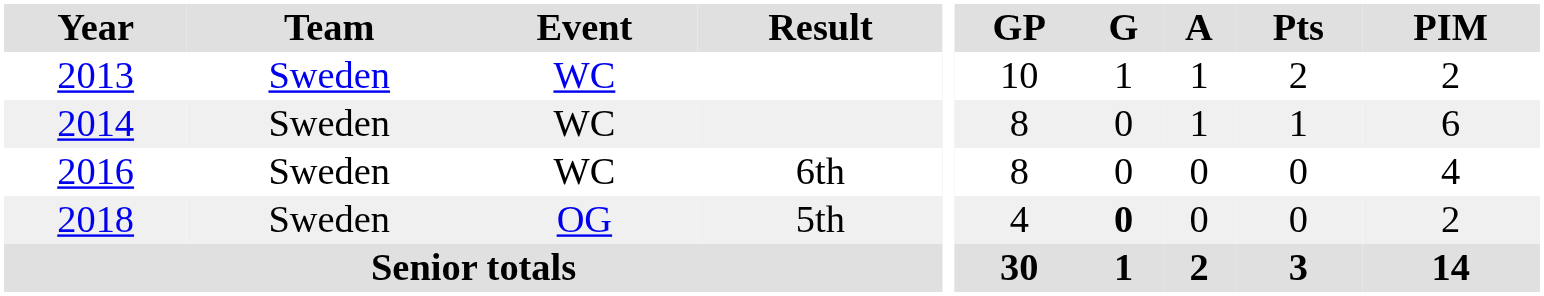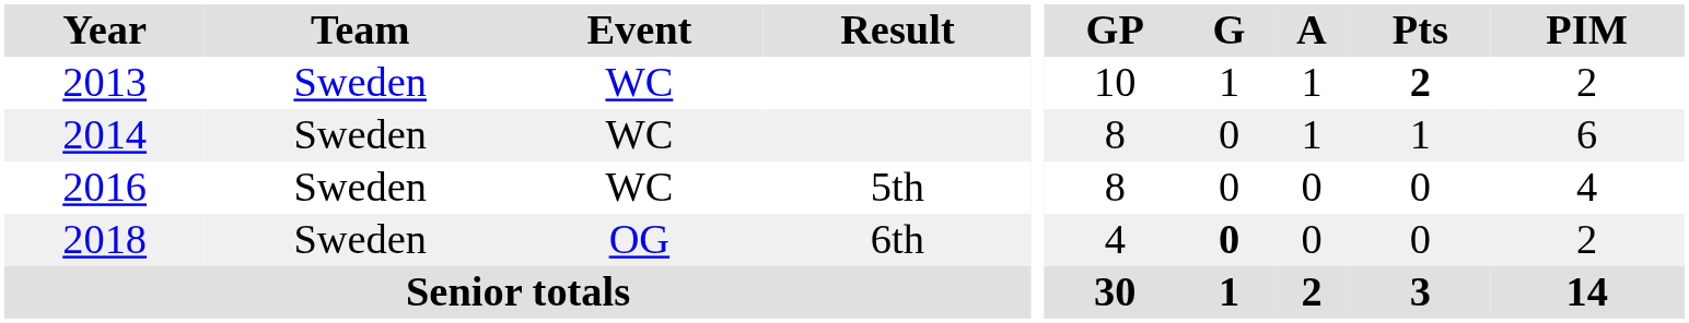2013 | Pts: normal -> bold
2016 | Result: 6th -> 5th
2018 | Result: 5th -> 6th
